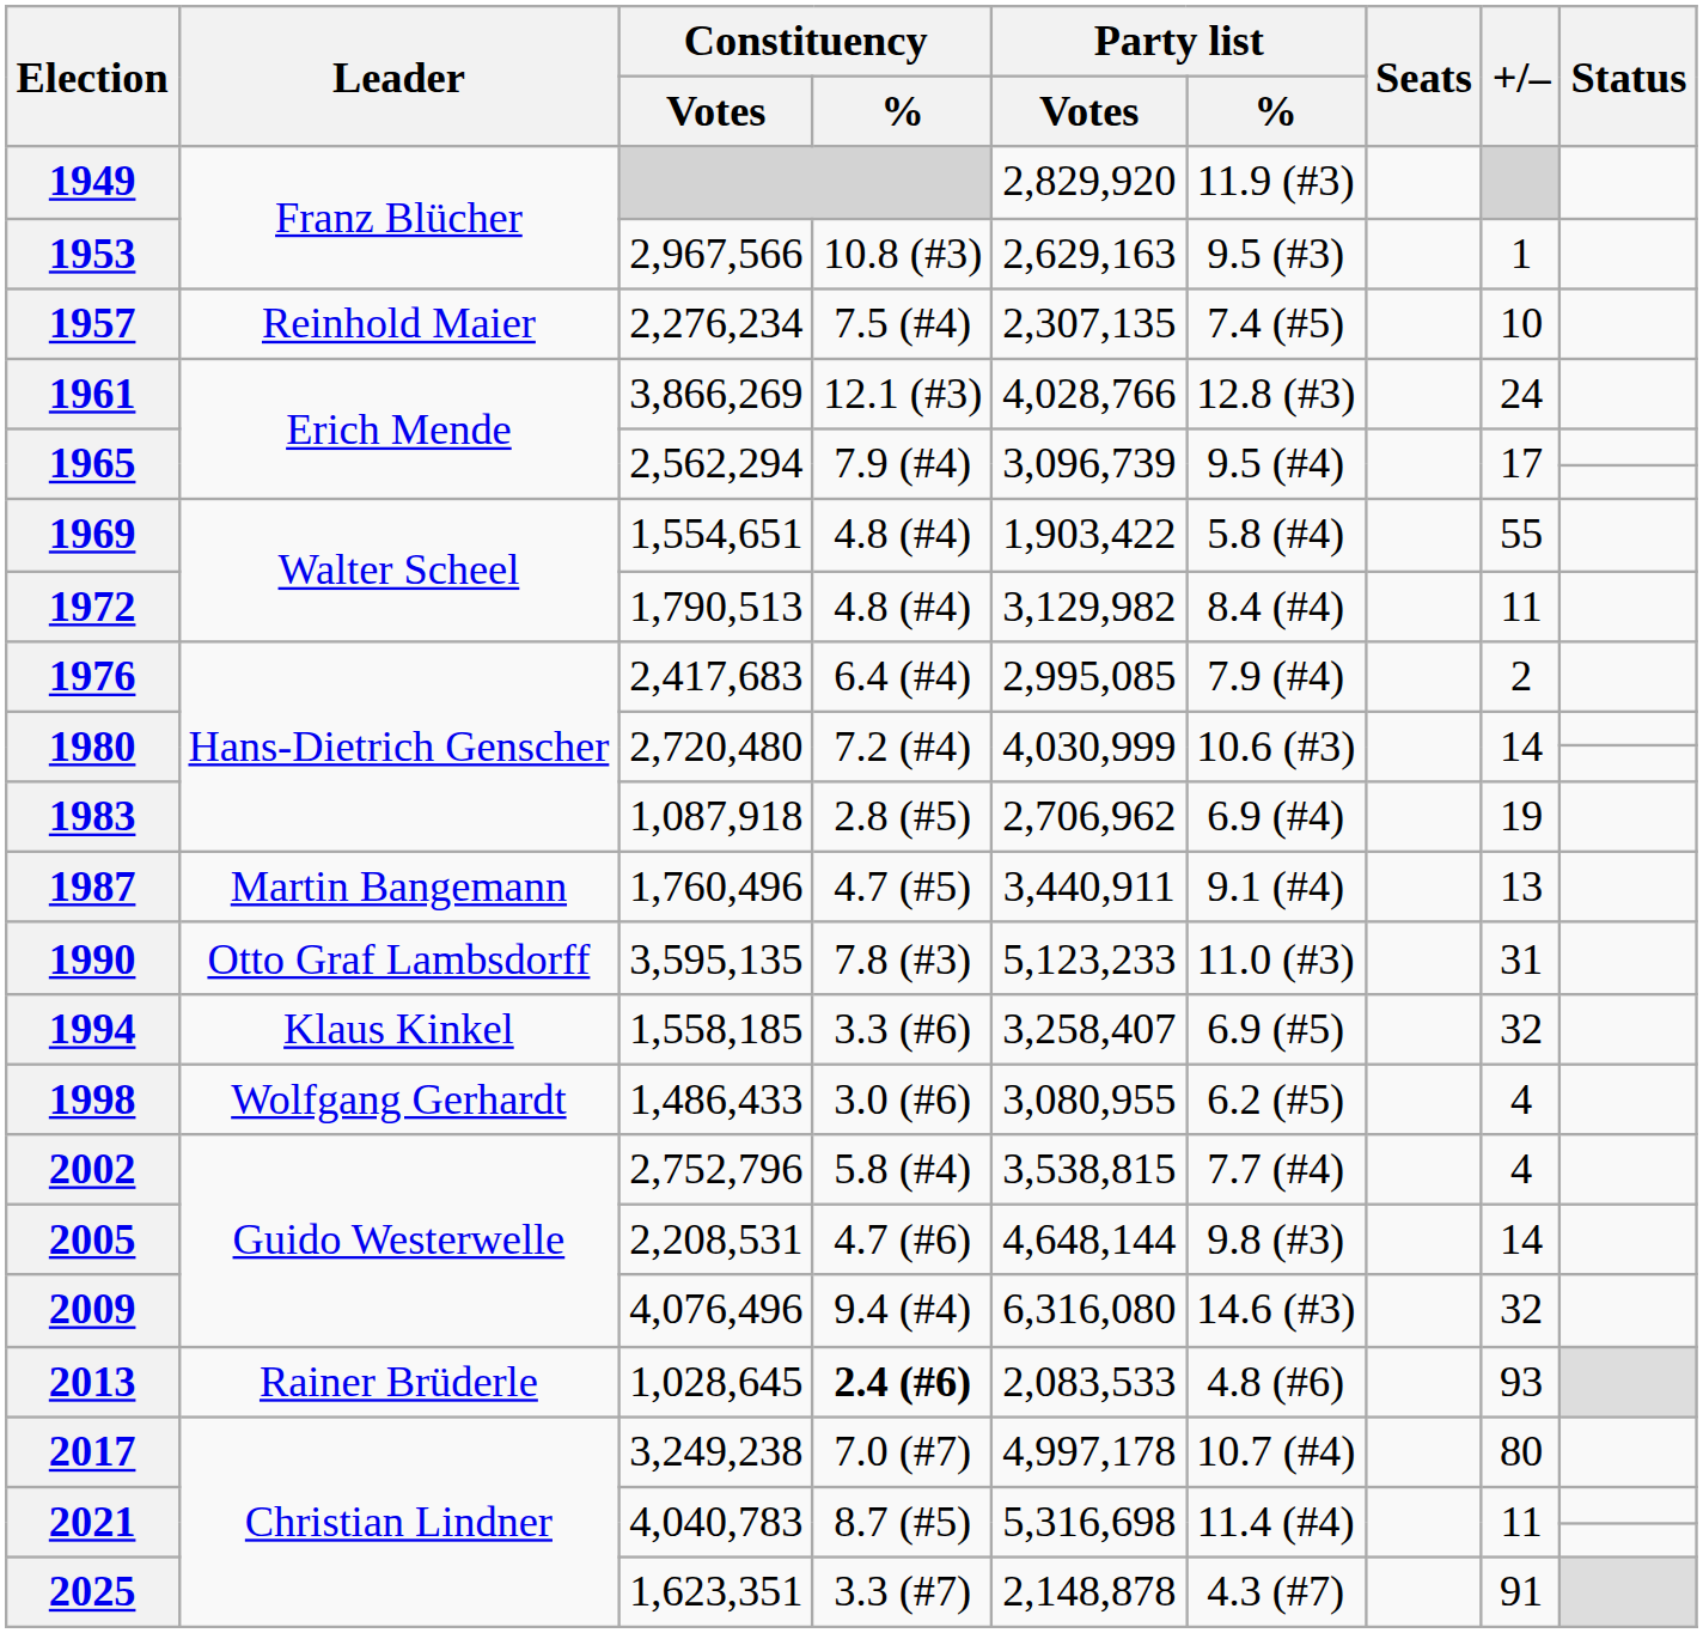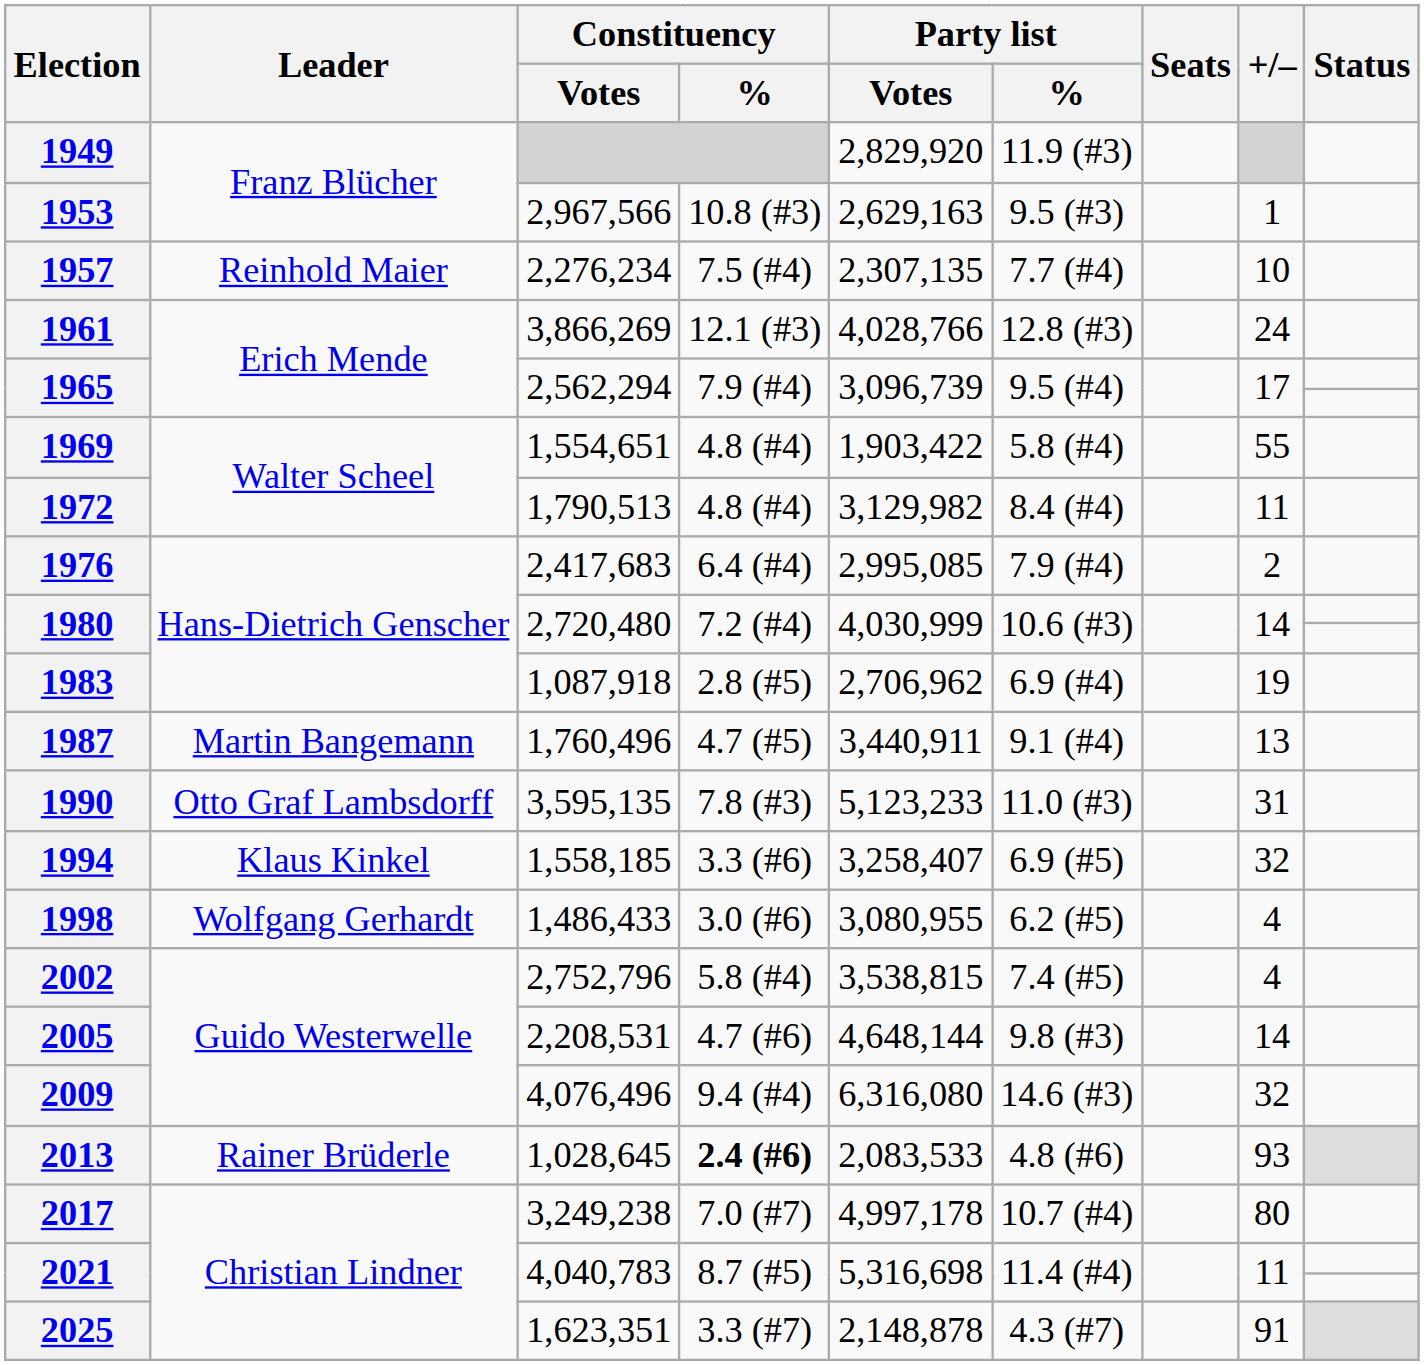1957 | Party list / %: 7.4 (#5) -> 7.7 (#4)
2002 | Party list / %: 7.7 (#4) -> 7.4 (#5)
